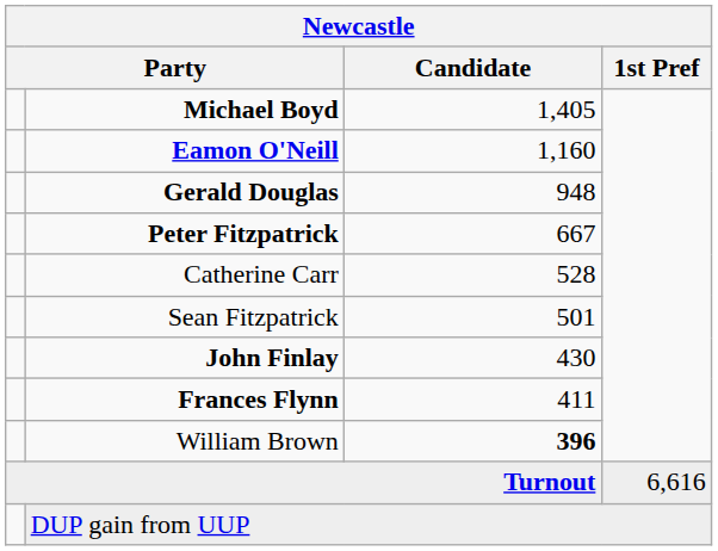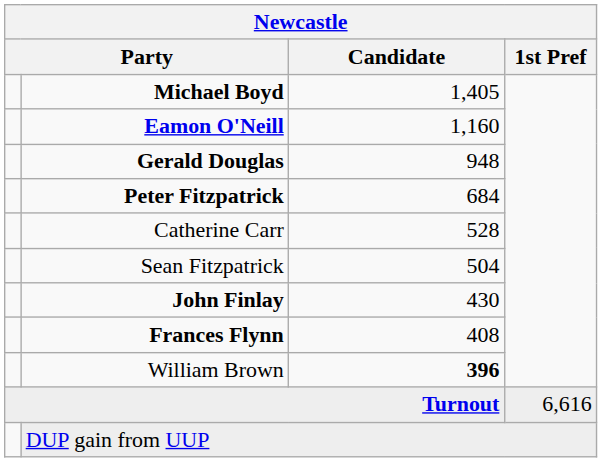Peter Fitzpatrick | Candidate: 667 -> 684
Sean Fitzpatrick | Candidate: 501 -> 504
Frances Flynn | Candidate: 411 -> 408
